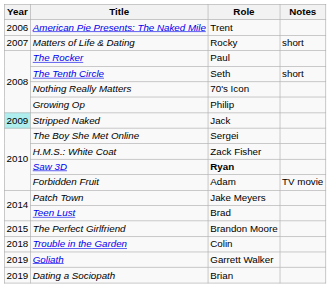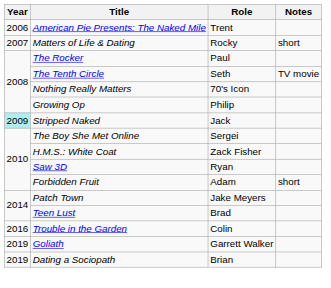The Tenth Circle | Notes: short -> TV movie
Saw 3D | Role: bold -> normal
Forbidden Fruit | Notes: TV movie -> short
- row: 2015 | The Perfect Girlfriend | Brandon Moore
Trouble in the Garden | Year: 2018 -> 2016
